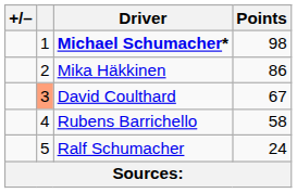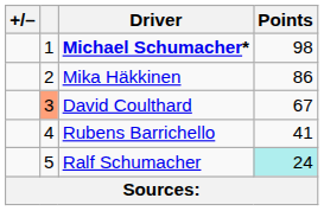Rubens Barrichello | Points: 58 -> 41
Ralf Schumacher | Points: no background -> paleturquoise background
